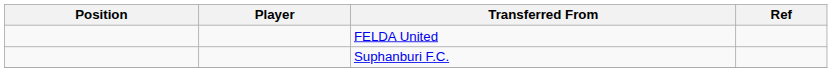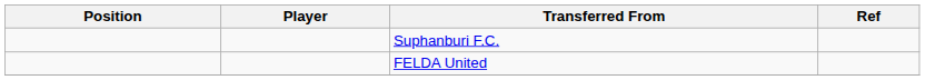rows swapped: FELDA United <-> Suphanburi F.C.
